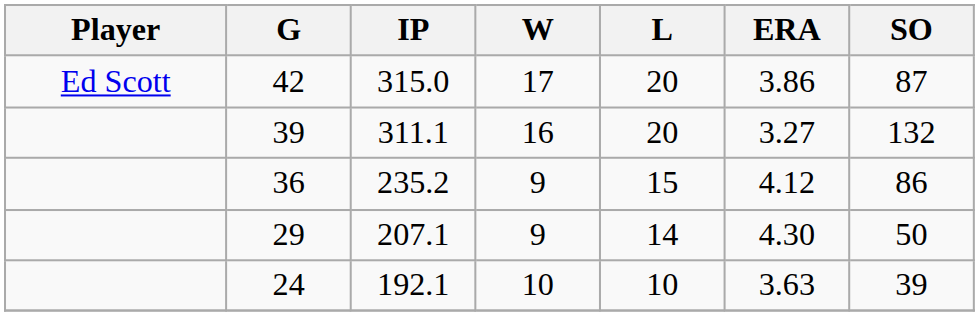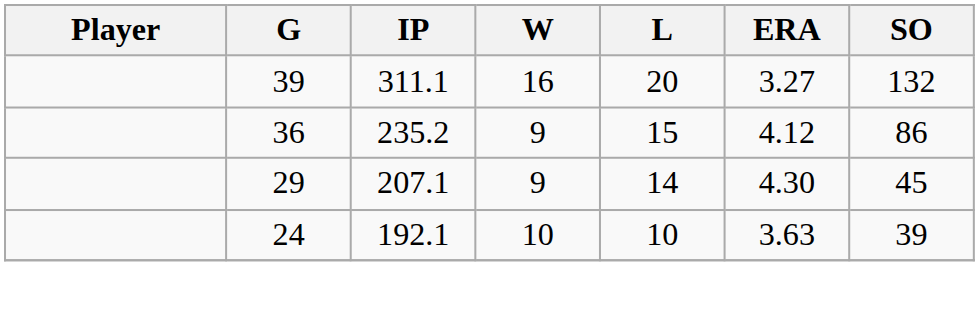- row: Ed Scott | 42 | 315.0 | 17 | 20 | 3.86 | 87
29 | SO: 50 -> 45
